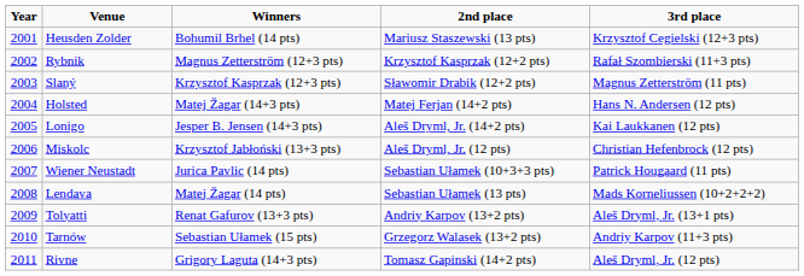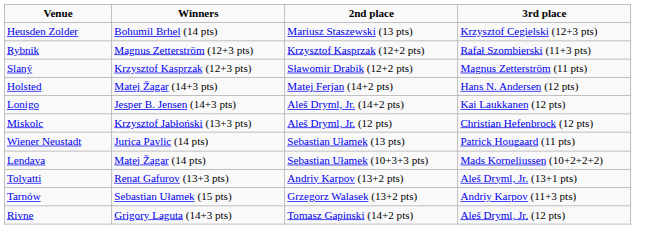- column: Year | 2001 | 2002 | 2003 | 2004 | 2005 | 2006 | 2007 | 2008 | 2009 | 2010 | 2011
Wiener Neustadt | 2nd place: Sebastian Ułamek (10+3+3 pts) -> Sebastian Ułamek (13 pts)
Lendava | 2nd place: Sebastian Ułamek (13 pts) -> Sebastian Ułamek (10+3+3 pts)
